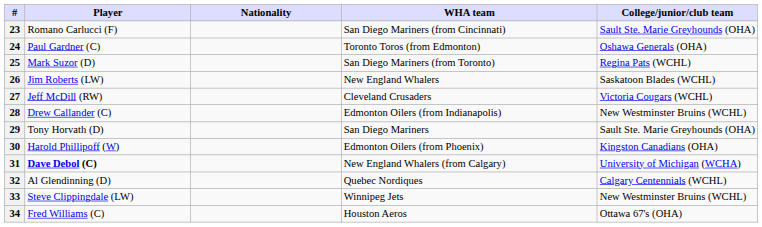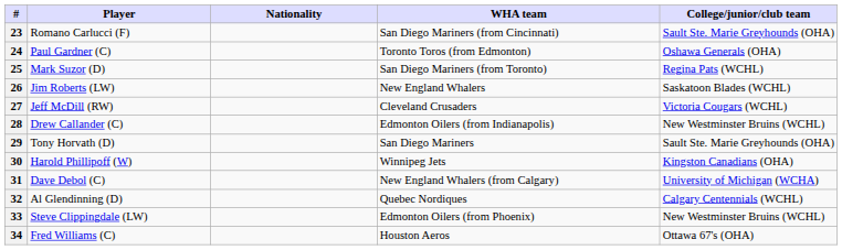30 | WHA team: Edmonton Oilers (from Phoenix) -> Winnipeg Jets
31 | Player: bold -> normal
33 | WHA team: Winnipeg Jets -> Edmonton Oilers (from Phoenix)
